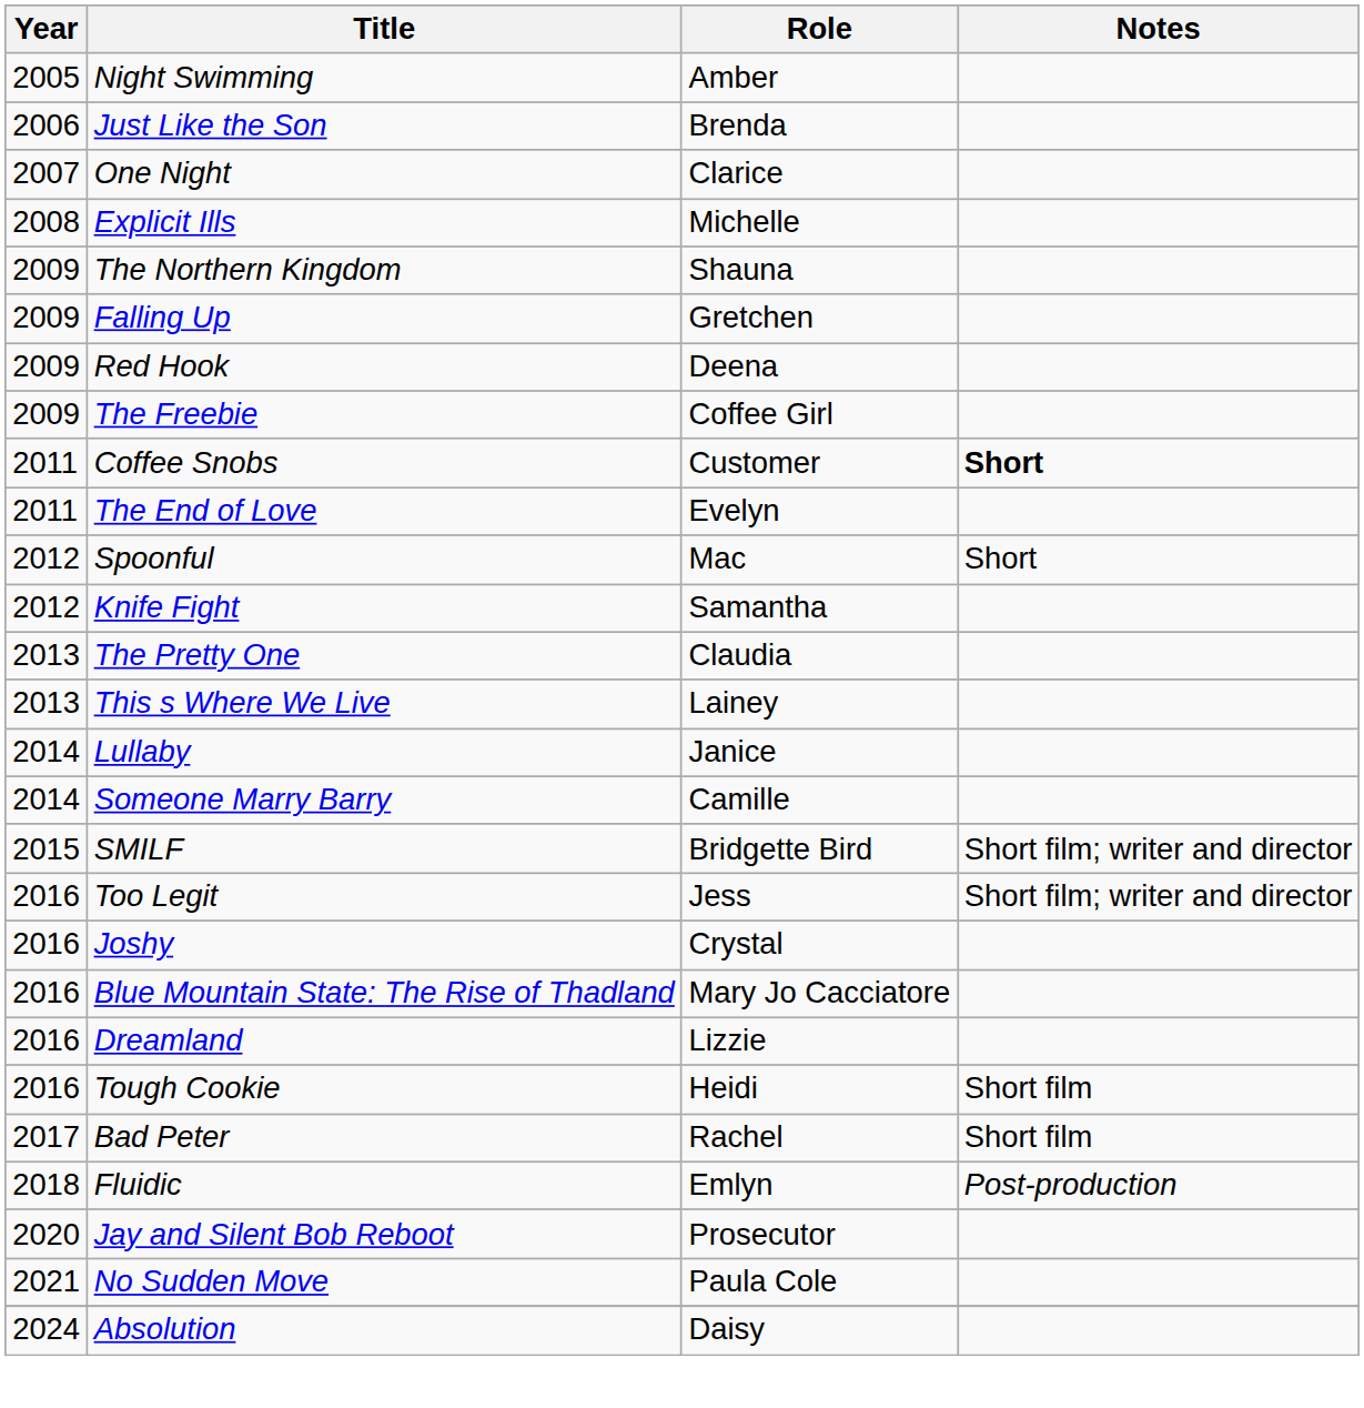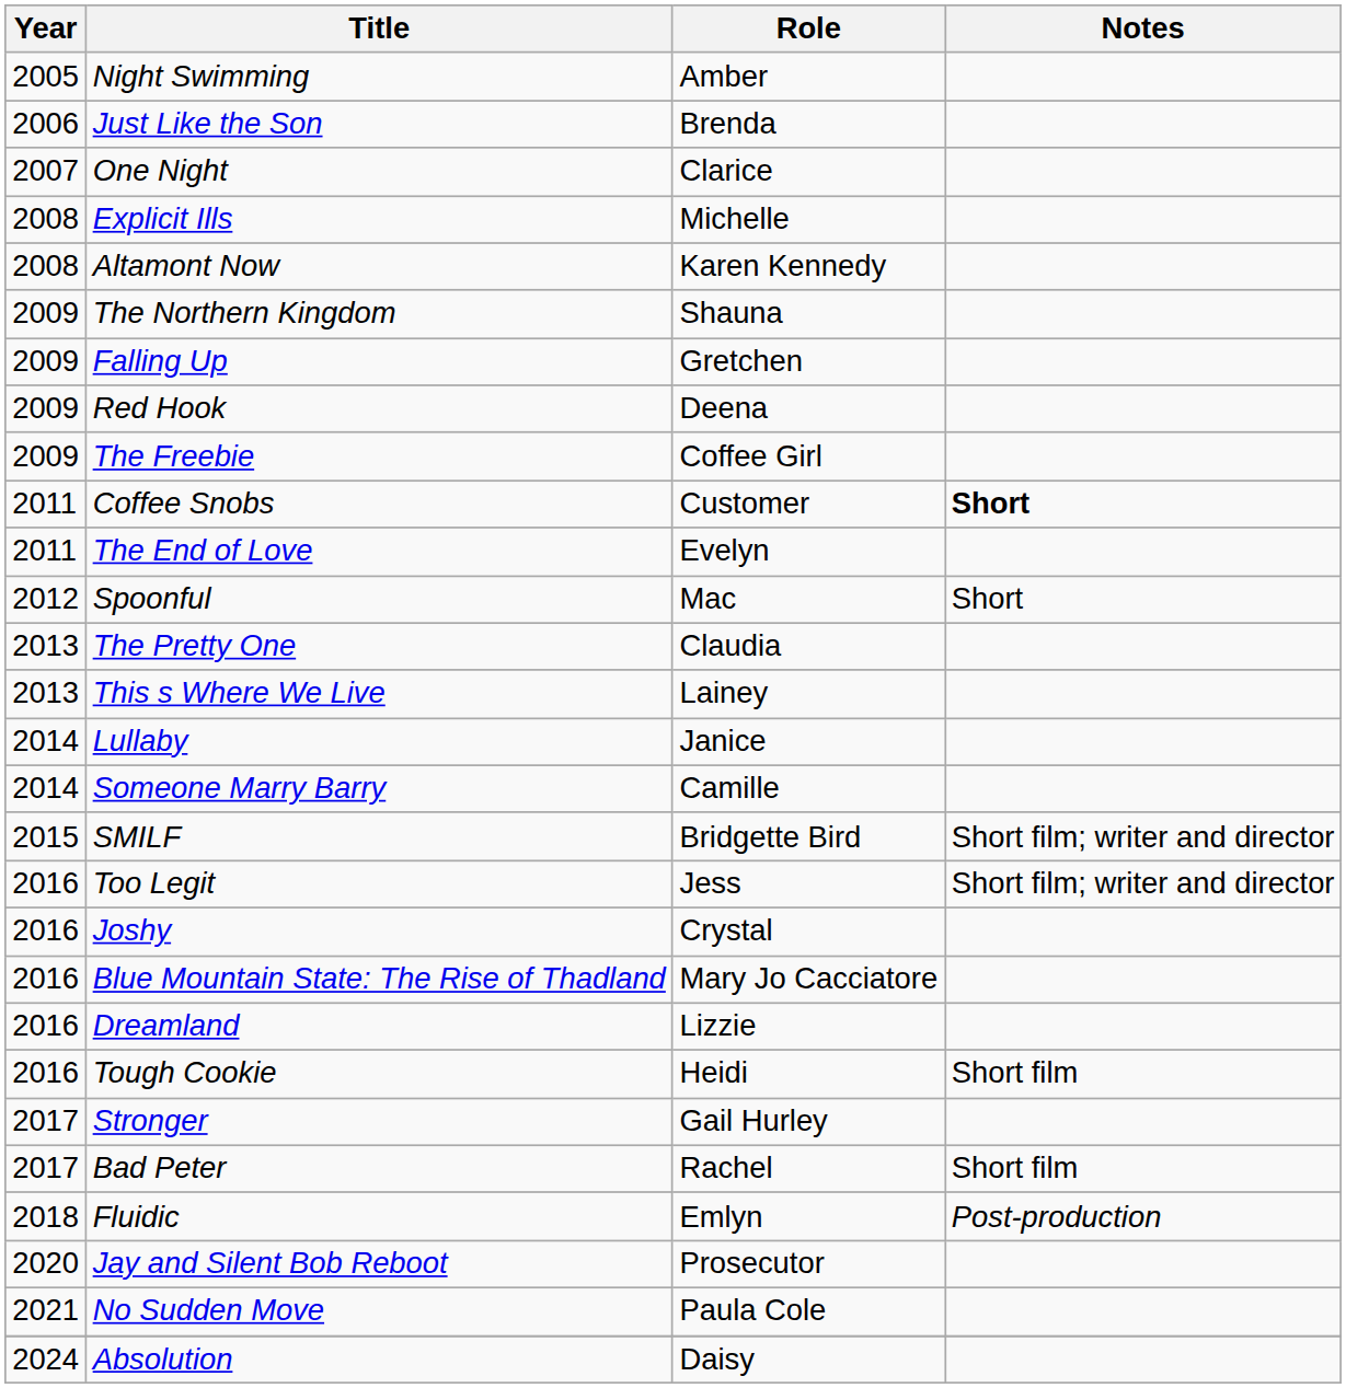+ row: 2008 | Altamont Now | Karen Kennedy
- row: 2012 | Knife Fight | Samantha
+ row: 2017 | Stronger | Gail Hurley
